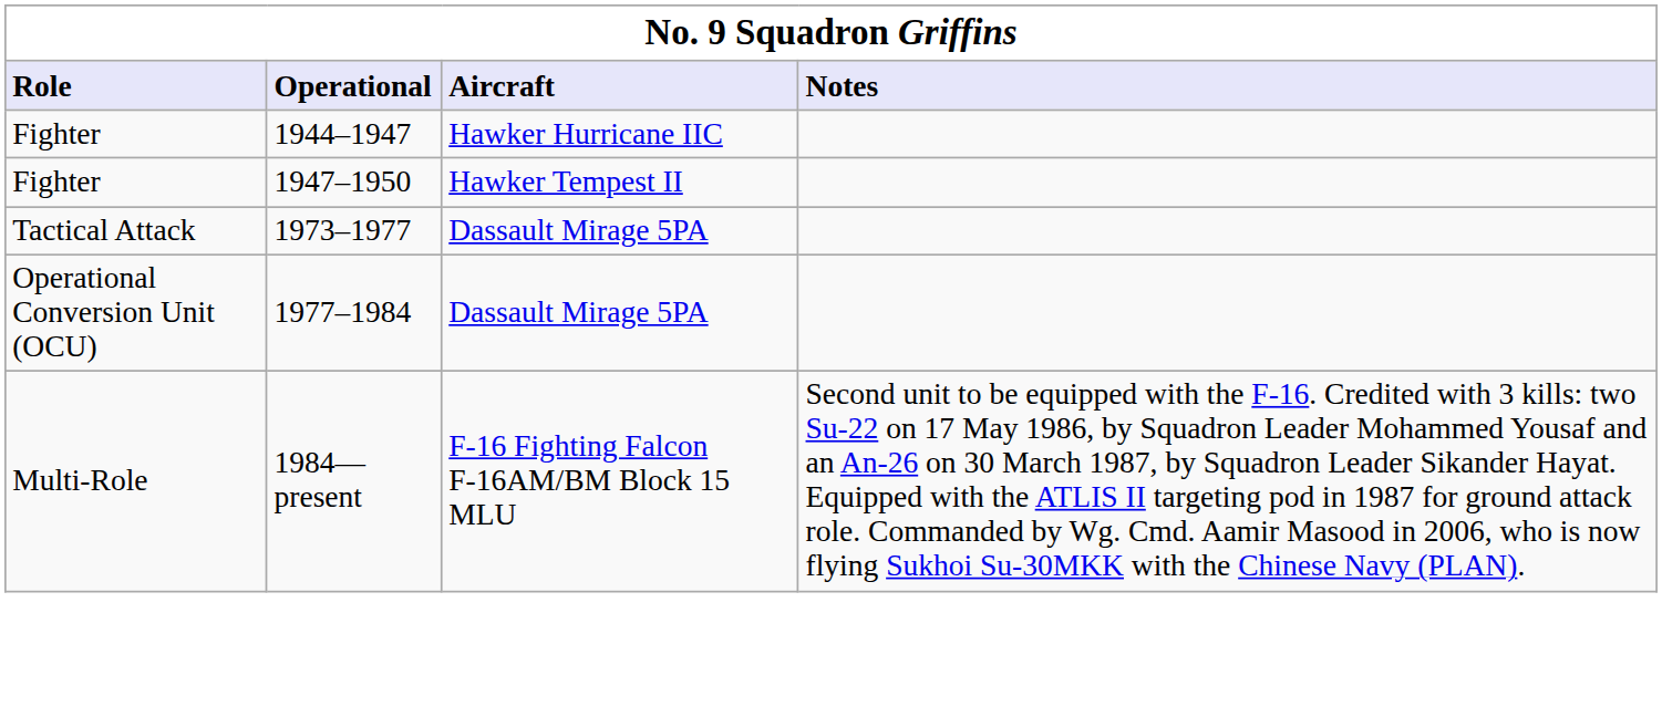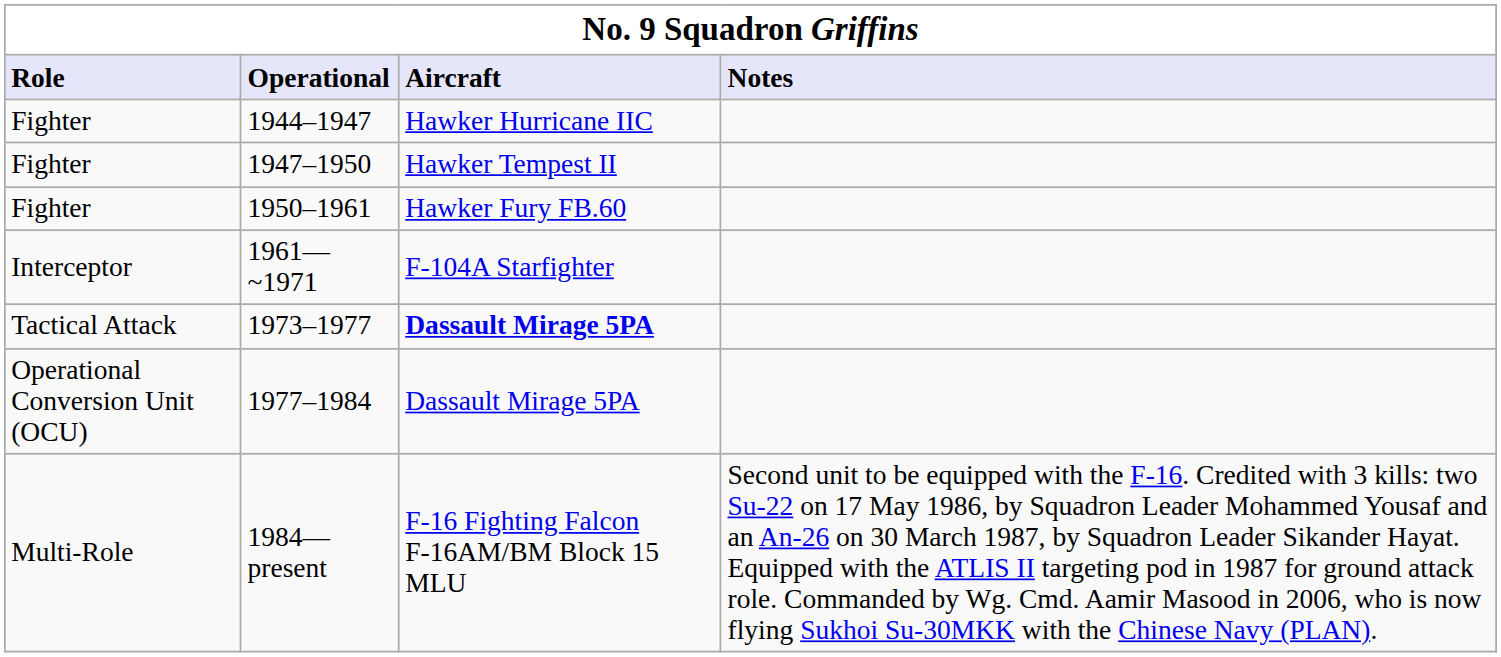+ row: Fighter | 1950–1961 | Hawker Fury FB.60
+ row: Interceptor | 1961—~1971 | F-104A Starfighter
1973–1977 | Aircraft: normal -> bold
